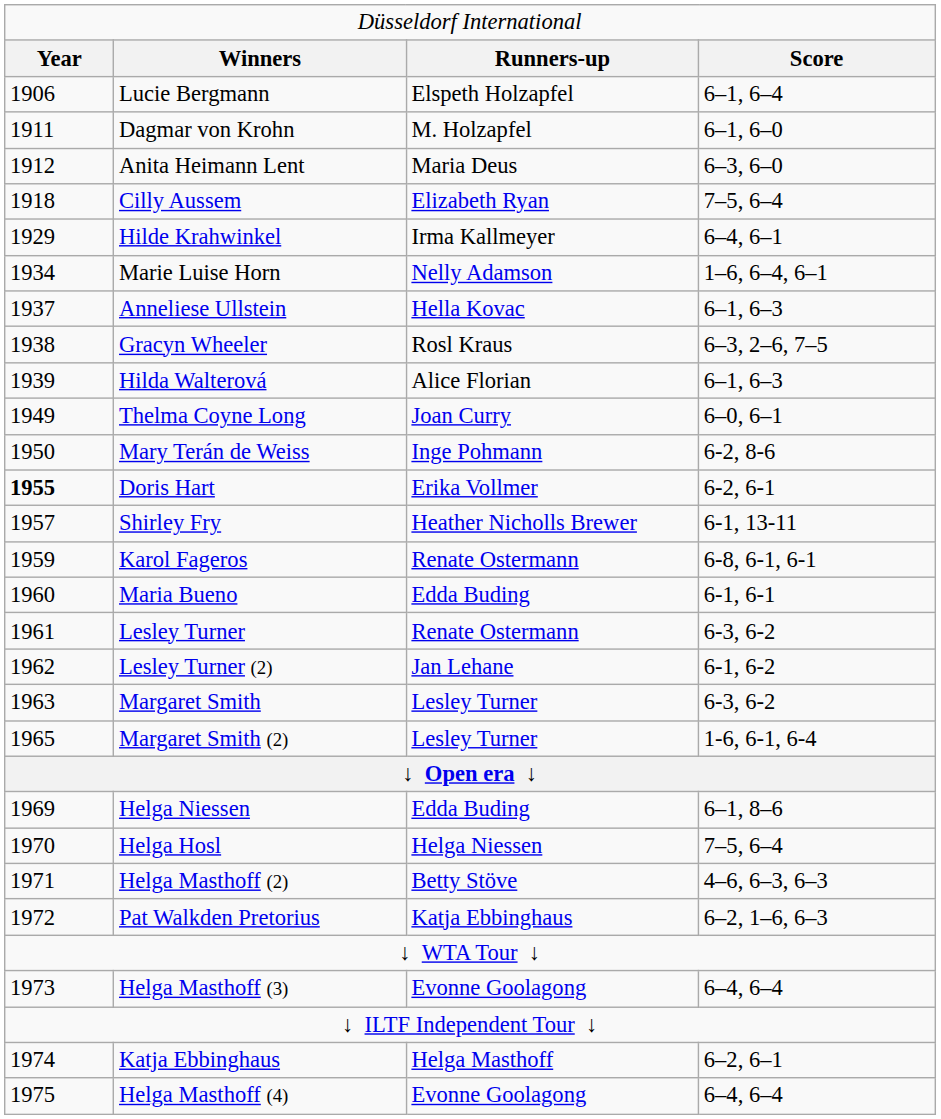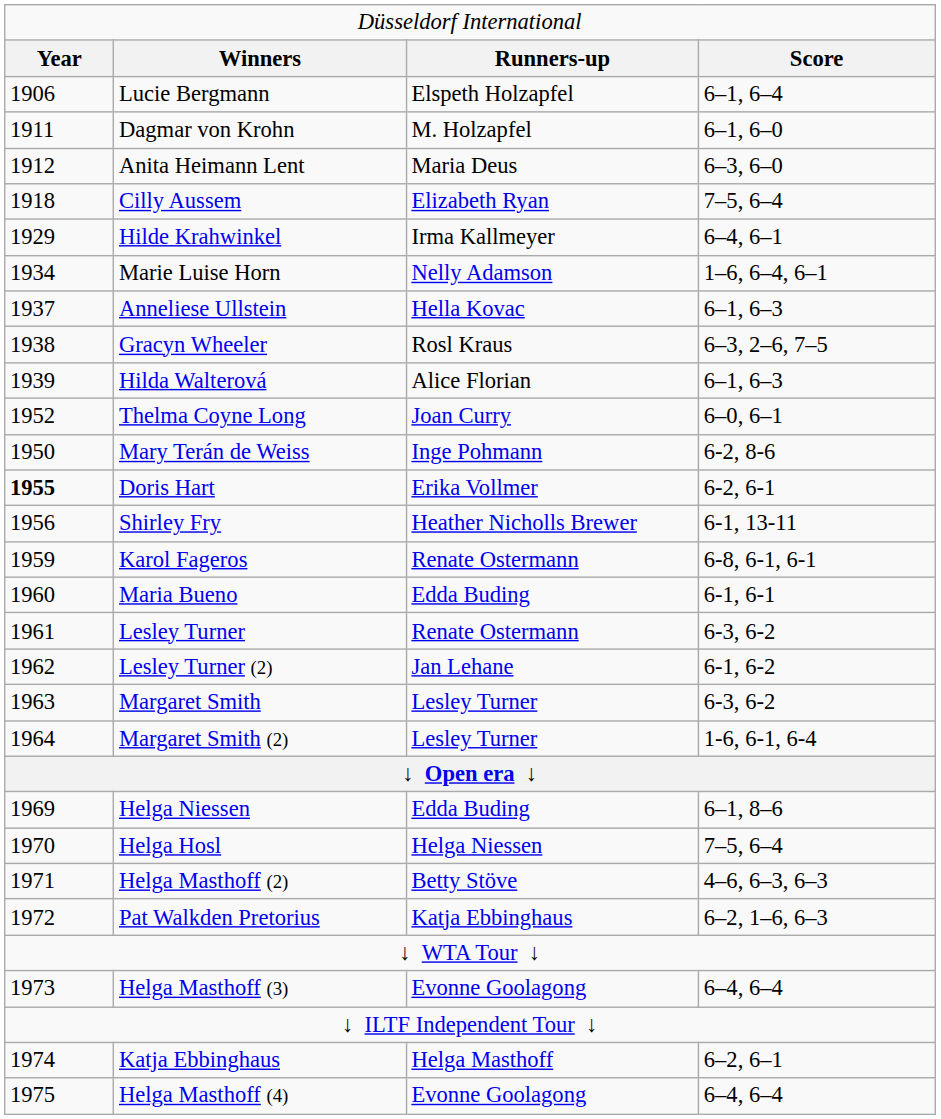Thelma Coyne Long | column 1: 1949 -> 1952
Shirley Fry | column 1: 1957 -> 1956
Margaret Smith (2) | column 1: 1965 -> 1964
